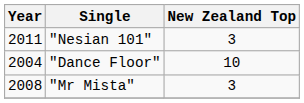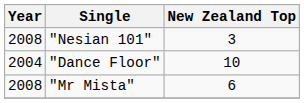"Nesian 101" | Year: 2011 -> 2008
"Mr Mista" | New Zealand Top: 3 -> 6
